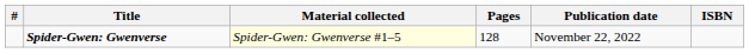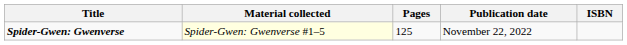- column: #
Spider-Gwen: Gwenverse | Pages: 128 -> 125
